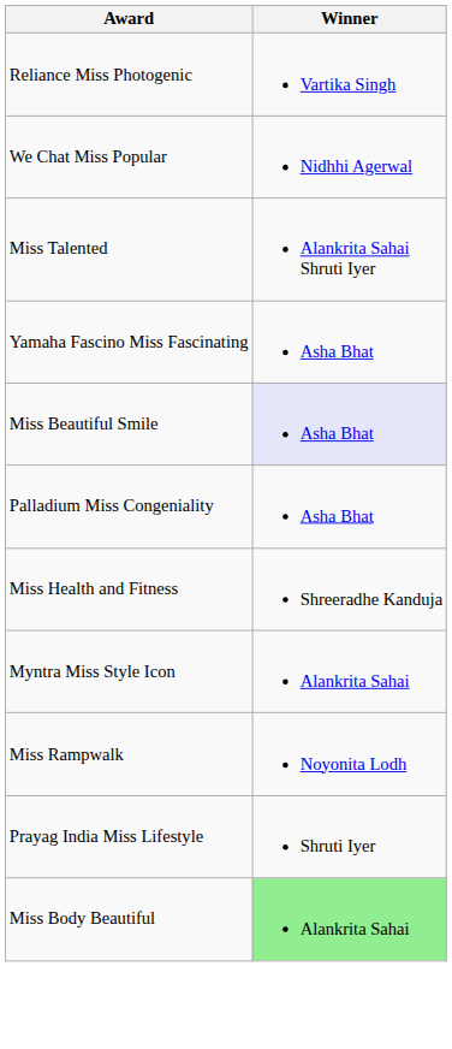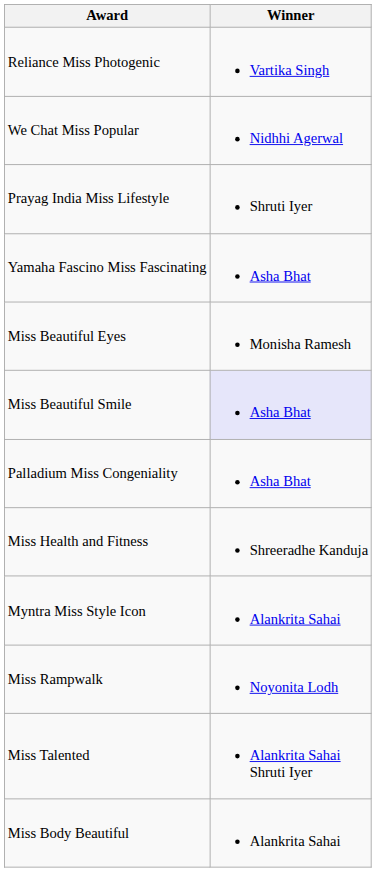rows swapped: Prayag India Miss Lifestyle <-> Miss Talented
+ row: Miss Beautiful Eyes | Monisha Ramesh
Miss Body Beautiful | Winner: lightgreen background -> no background
